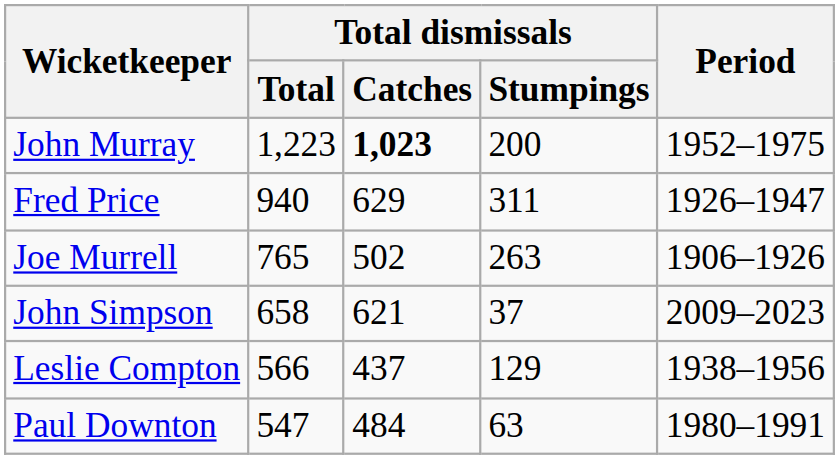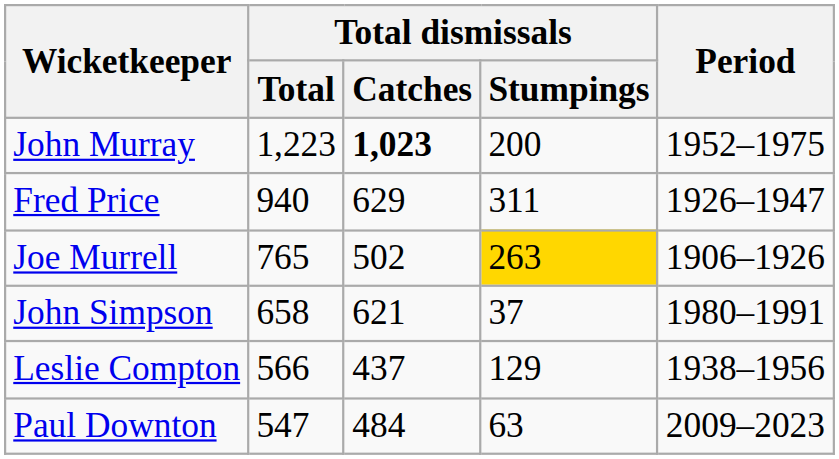Joe Murrell | Total dismissals / Stumpings: no background -> gold background
John Simpson | Period: 2009–2023 -> 1980–1991
Paul Downton | Period: 1980–1991 -> 2009–2023
